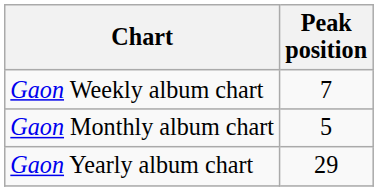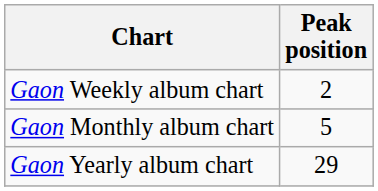Gaon Weekly album chart | Peak position: 7 -> 2
